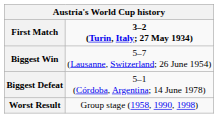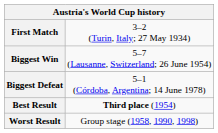First Match | column 2: bold -> normal
+ row: Best Result | Third place (1954)
